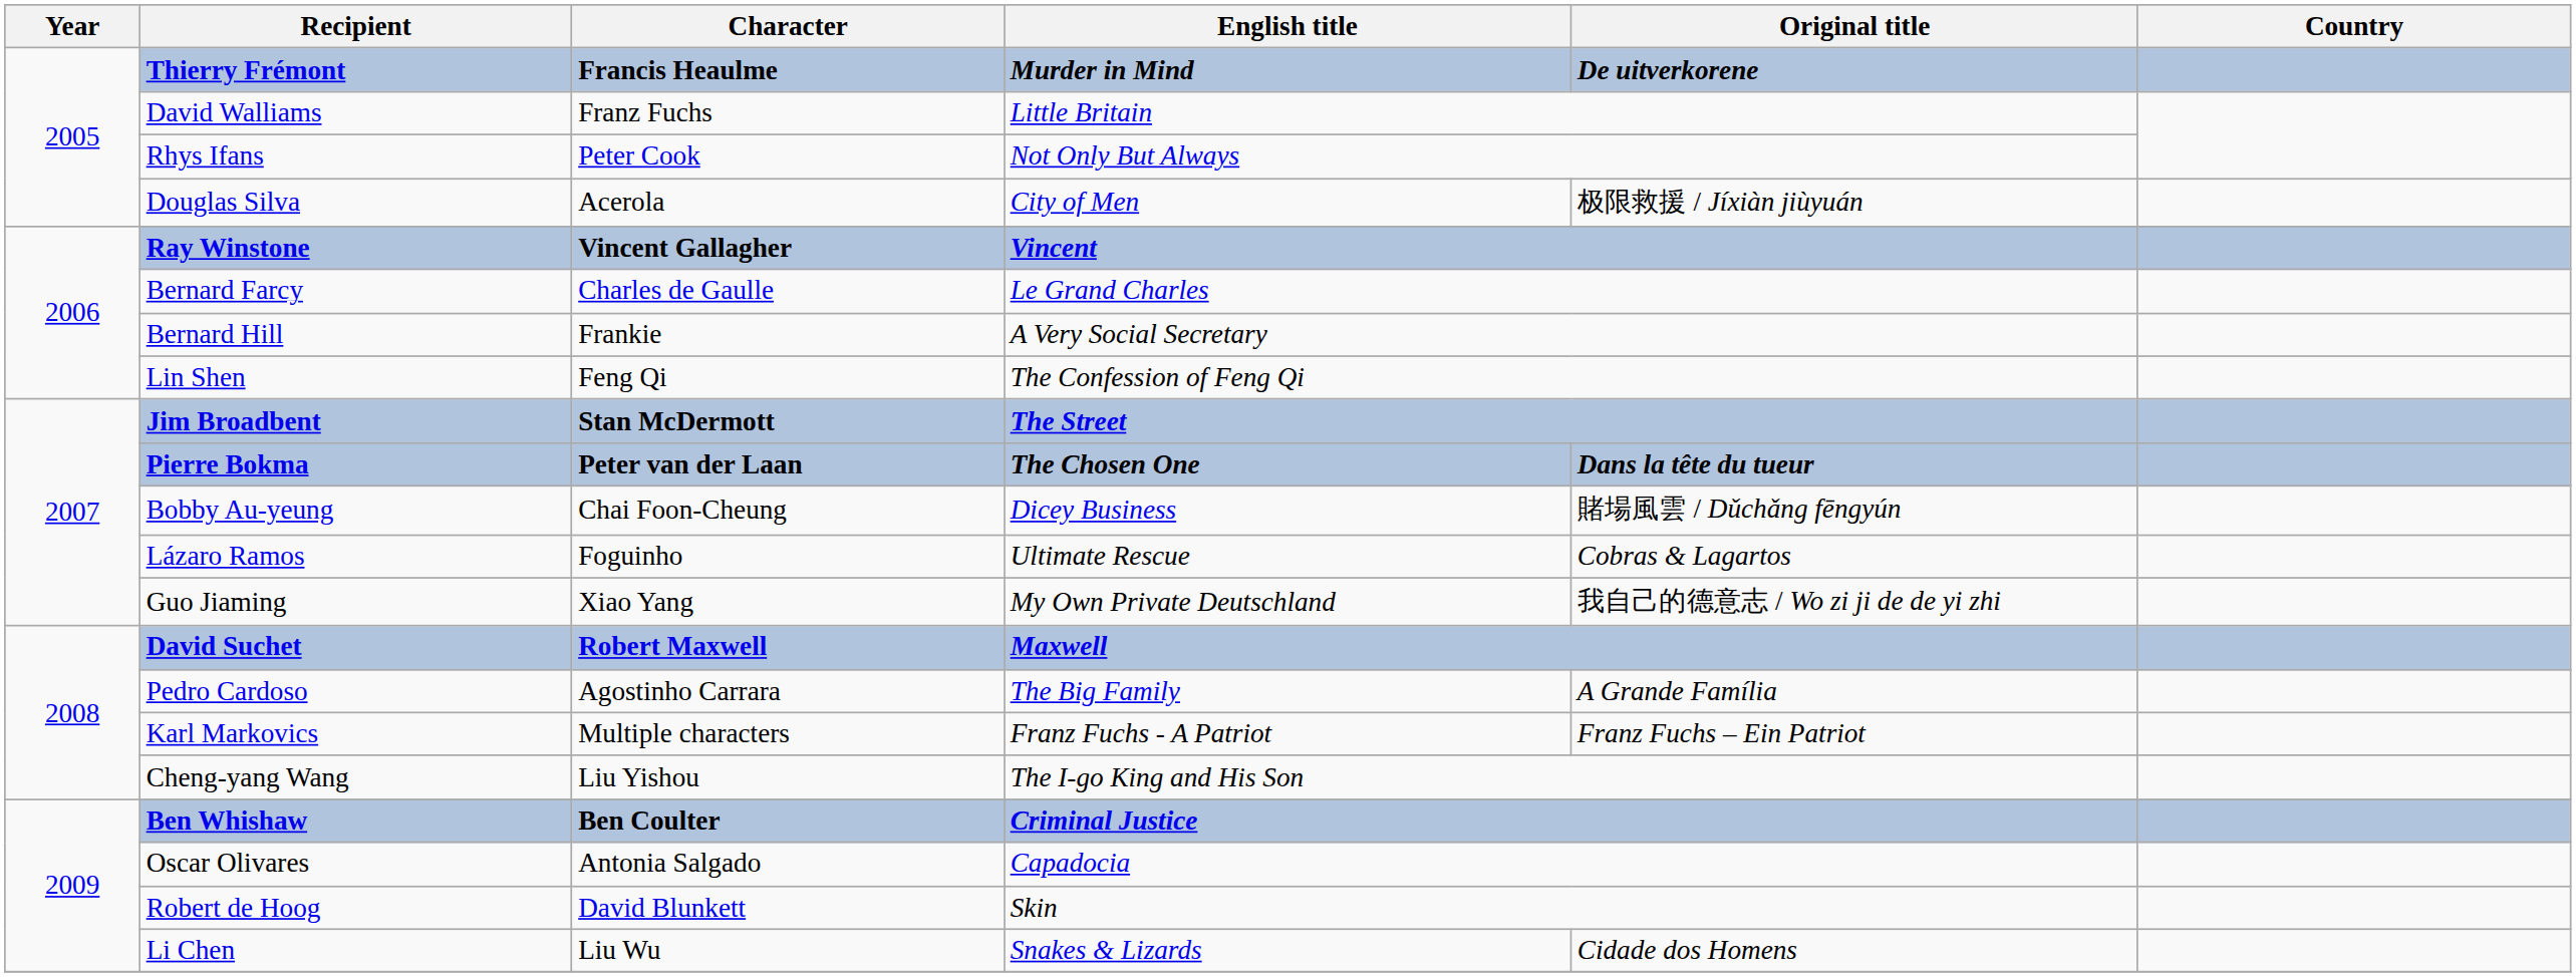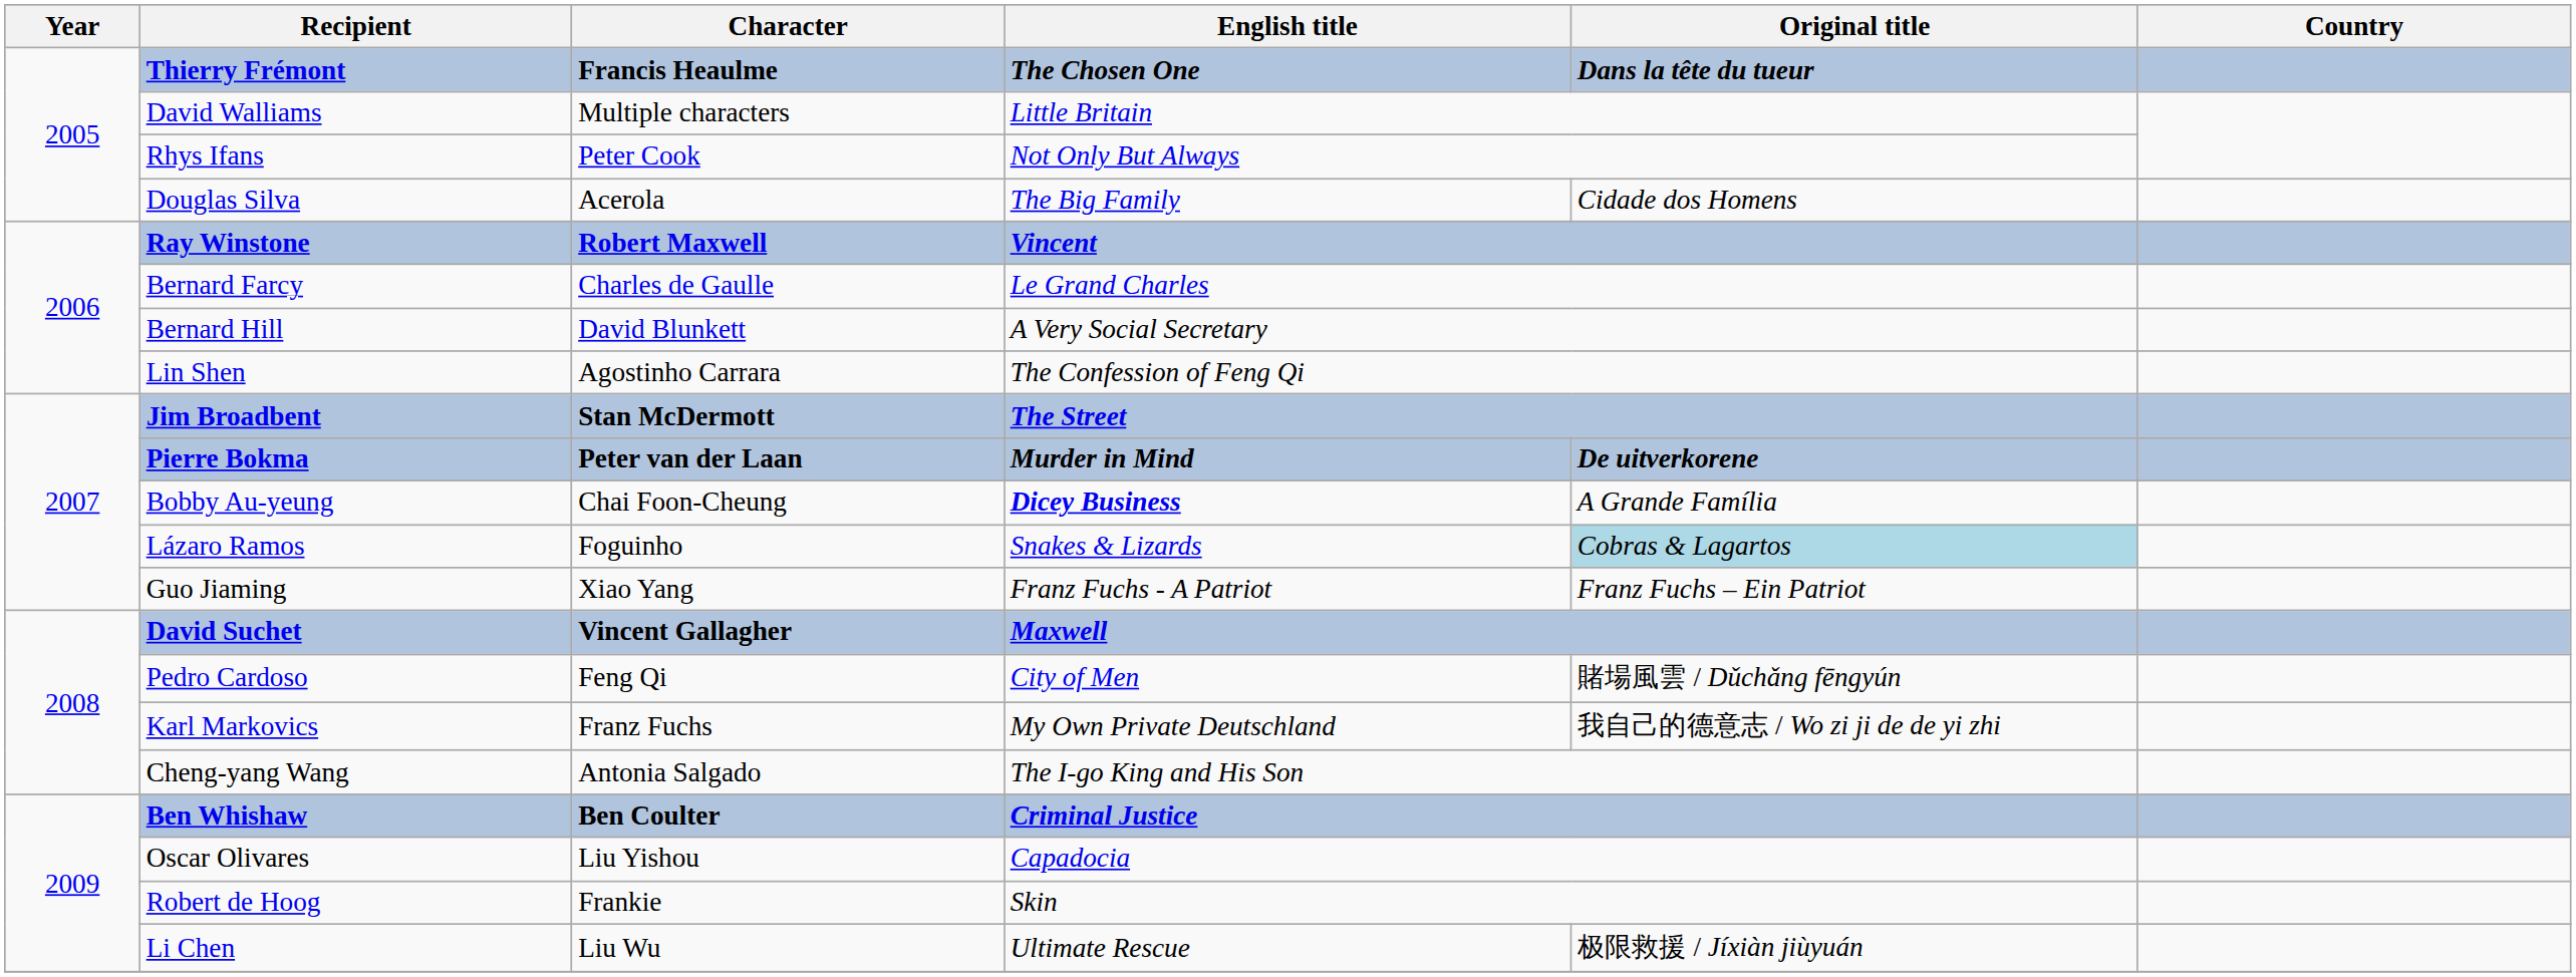Thierry Frémont | English title: Murder in Mind -> The Chosen One
Thierry Frémont | Original title: De uitverkorene -> Dans la tête du tueur
David Walliams | Character: Franz Fuchs -> Multiple characters
Douglas Silva | English title: City of Men -> The Big Family
Douglas Silva | Original title: 极限救援 / Jíxiàn jiùyuán -> Cidade dos Homens
Ray Winstone | Character: Vincent Gallagher -> Robert Maxwell
Bernard Hill | Character: Frankie -> David Blunkett
Lin Shen | Character: Feng Qi -> Agostinho Carrara
Pierre Bokma | English title: The Chosen One -> Murder in Mind
Pierre Bokma | Original title: Dans la tête du tueur -> De uitverkorene
Bobby Au-yeung | English title: normal -> bold
Bobby Au-yeung | Original title: 賭場風雲 / Dǔchǎng fēngyún -> A Grande Família
Lázaro Ramos | English title: Ultimate Rescue -> Snakes & Lizards
Lázaro Ramos | Original title: no background -> lightblue background
Guo Jiaming | English title: My Own Private Deutschland -> Franz Fuchs - A Patriot
Guo Jiaming | Original title: 我自己的德意志 / Wo zi ji de de yi zhi -> Franz Fuchs – Ein Patriot
David Suchet | Character: Robert Maxwell -> Vincent Gallagher
Pedro Cardoso | Character: Agostinho Carrara -> Feng Qi
Pedro Cardoso | English title: The Big Family -> City of Men
Pedro Cardoso | Original title: A Grande Família -> 賭場風雲 / Dǔchǎng fēngyún
Karl Markovics | Character: Multiple characters -> Franz Fuchs
Karl Markovics | English title: Franz Fuchs - A Patriot -> My Own Private Deutschland
Karl Markovics | Original title: Franz Fuchs – Ein Patriot -> 我自己的德意志 / Wo zi ji de de yi zhi
Cheng-yang Wang | Character: Liu Yishou -> Antonia Salgado
Oscar Olivares | Character: Antonia Salgado -> Liu Yishou
Robert de Hoog | Character: David Blunkett -> Frankie
Li Chen | English title: Snakes & Lizards -> Ultimate Rescue
Li Chen | Original title: Cidade dos Homens -> 极限救援 / Jíxiàn jiùyuán
